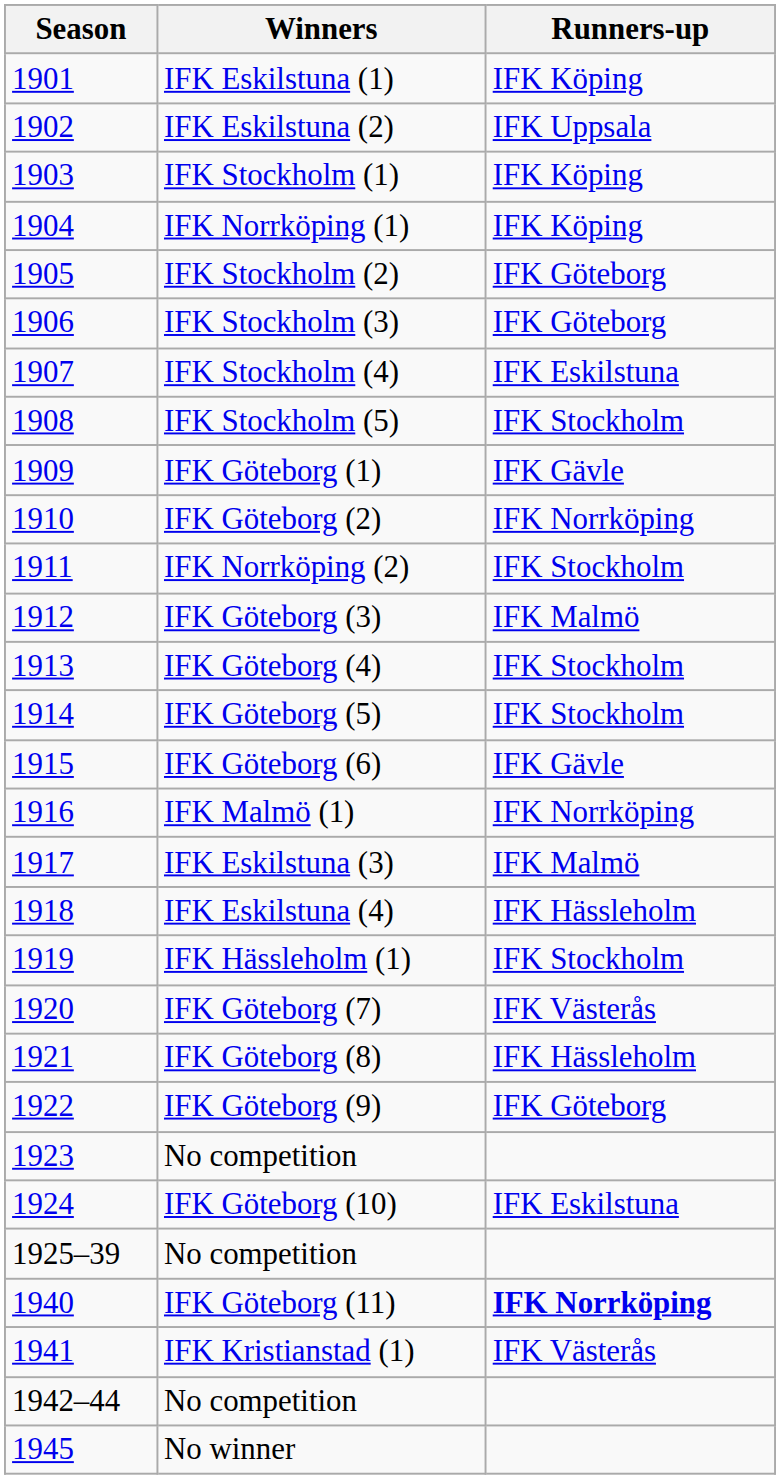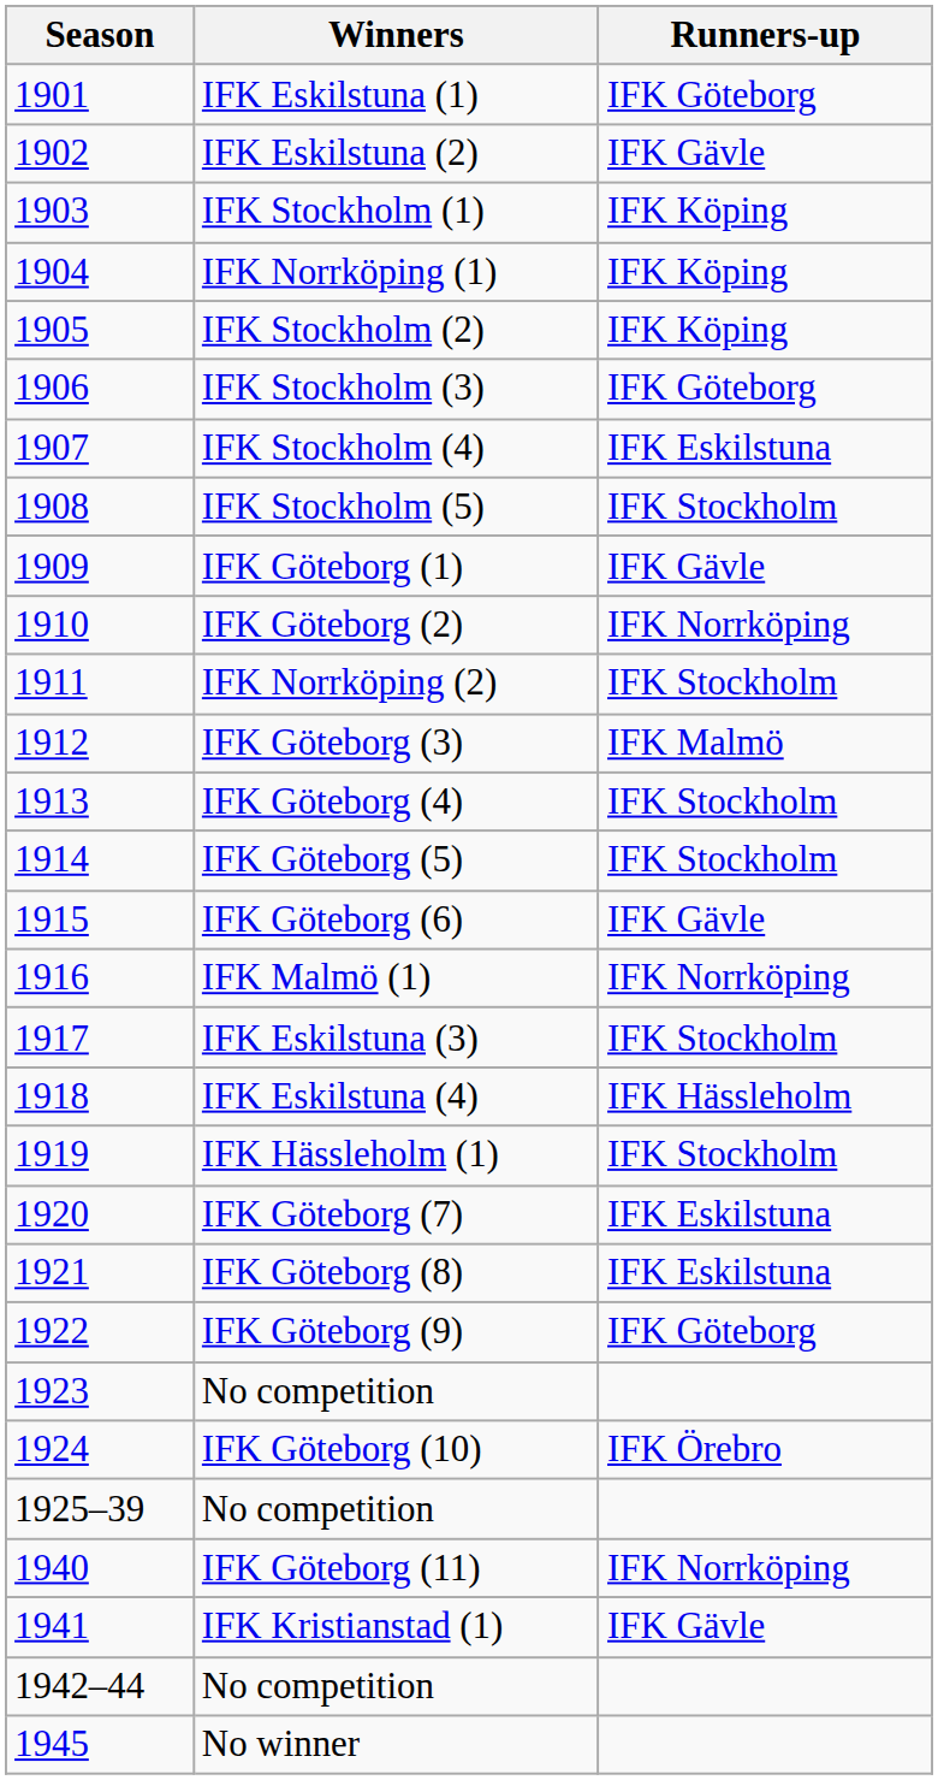IFK Eskilstuna (1) | Runners-up: IFK Köping -> IFK Göteborg
IFK Eskilstuna (2) | Runners-up: IFK Uppsala -> IFK Gävle
IFK Stockholm (2) | Runners-up: IFK Göteborg -> IFK Köping
IFK Eskilstuna (3) | Runners-up: IFK Malmö -> IFK Stockholm
IFK Göteborg (7) | Runners-up: IFK Västerås -> IFK Eskilstuna
IFK Göteborg (8) | Runners-up: IFK Hässleholm -> IFK Eskilstuna
IFK Göteborg (10) | Runners-up: IFK Eskilstuna -> IFK Örebro
IFK Göteborg (11) | Runners-up: bold -> normal
IFK Kristianstad (1) | Runners-up: IFK Västerås -> IFK Gävle
